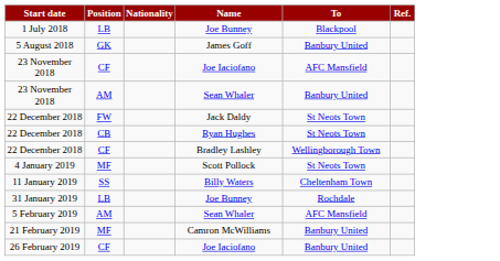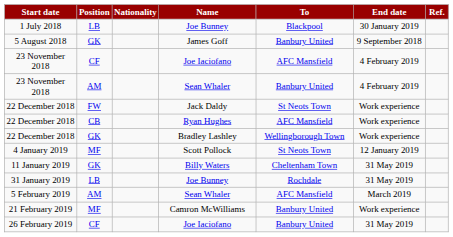+ column: End date | 30 January 2019 | 9 September 2018 | 4 February 2019 | 4 February 2019 | Work experience | Work experience | Work experience | 12 January 2019 | 31 May 2019 | 31 May 2019 | March 2019 | Work experience | 31 May 2019
22 December 2018 / Ryan Hughes | To: St Neots Town -> AFC Mansfield
22 December 2018 / Bradley Lashley | Position: CF -> GK
11 January 2019 | Position: SS -> GK
